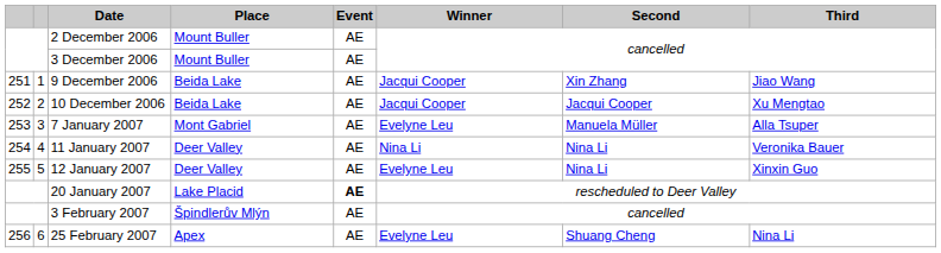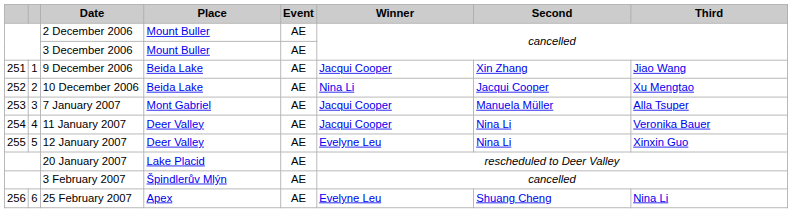10 December 2006 | Winner: Jacqui Cooper -> Nina Li
7 January 2007 | Winner: Evelyne Leu -> Jacqui Cooper
11 January 2007 | Winner: Nina Li -> Jacqui Cooper
20 January 2007 | Event: bold -> normal
